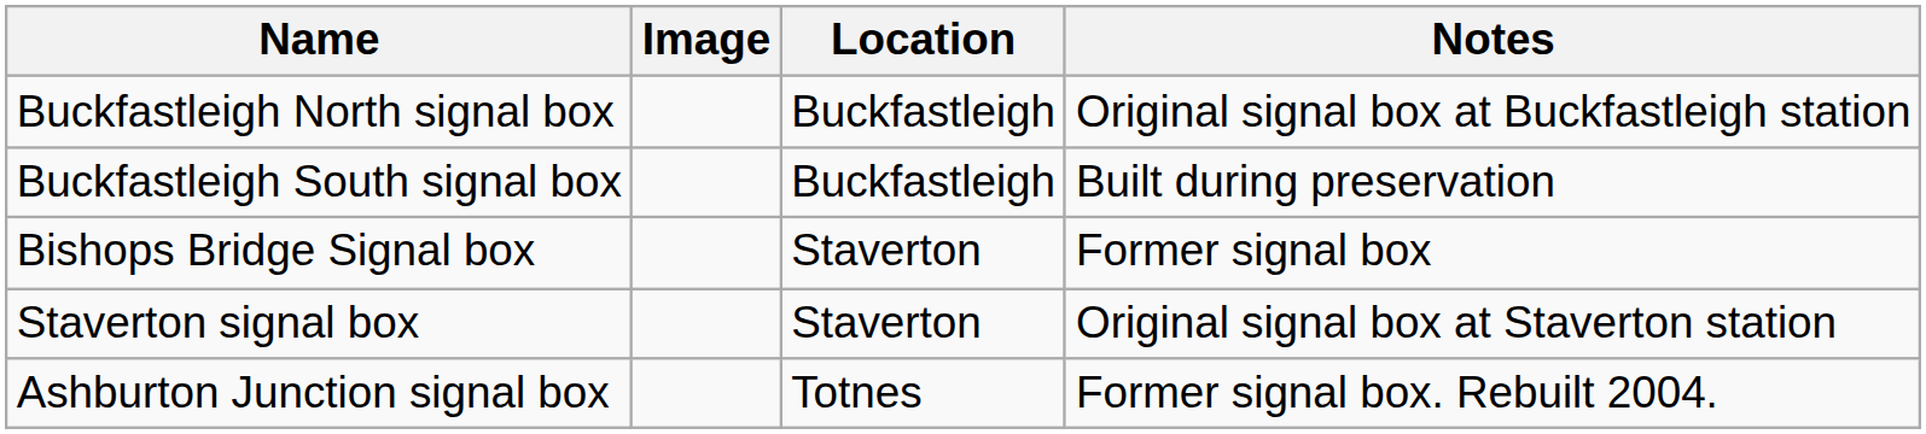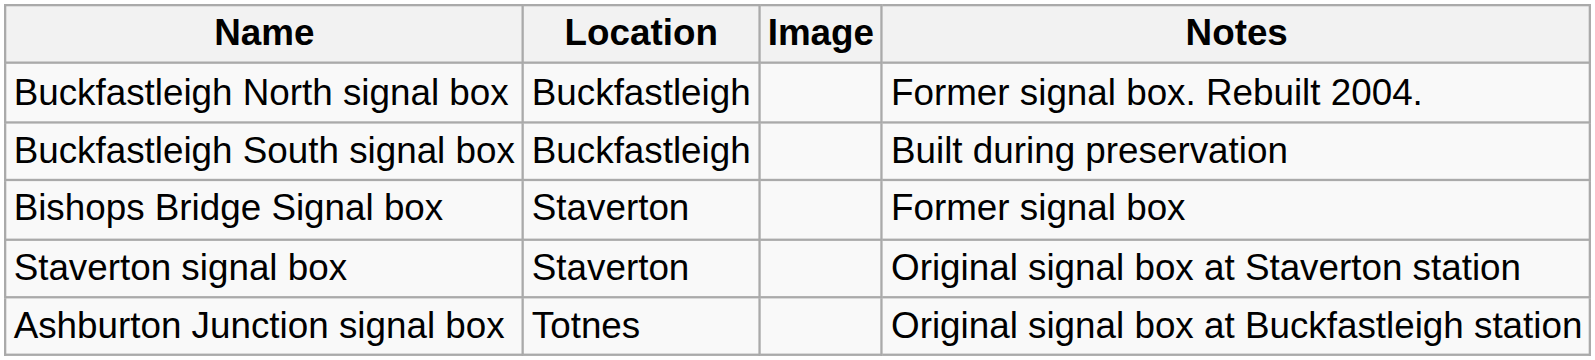columns swapped: Image <-> Location
Buckfastleigh North signal box | Notes: Original signal box at Buckfastleigh station -> Former signal box. Rebuilt 2004.
Ashburton Junction signal box | Notes: Former signal box. Rebuilt 2004. -> Original signal box at Buckfastleigh station
